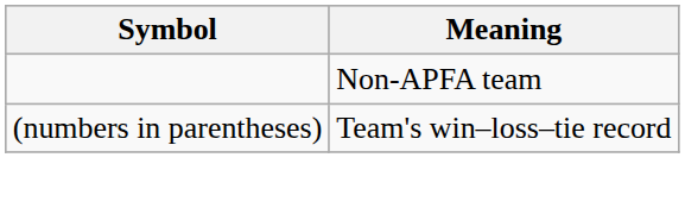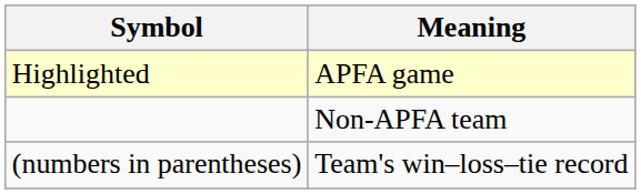+ row: Highlighted | APFA game
